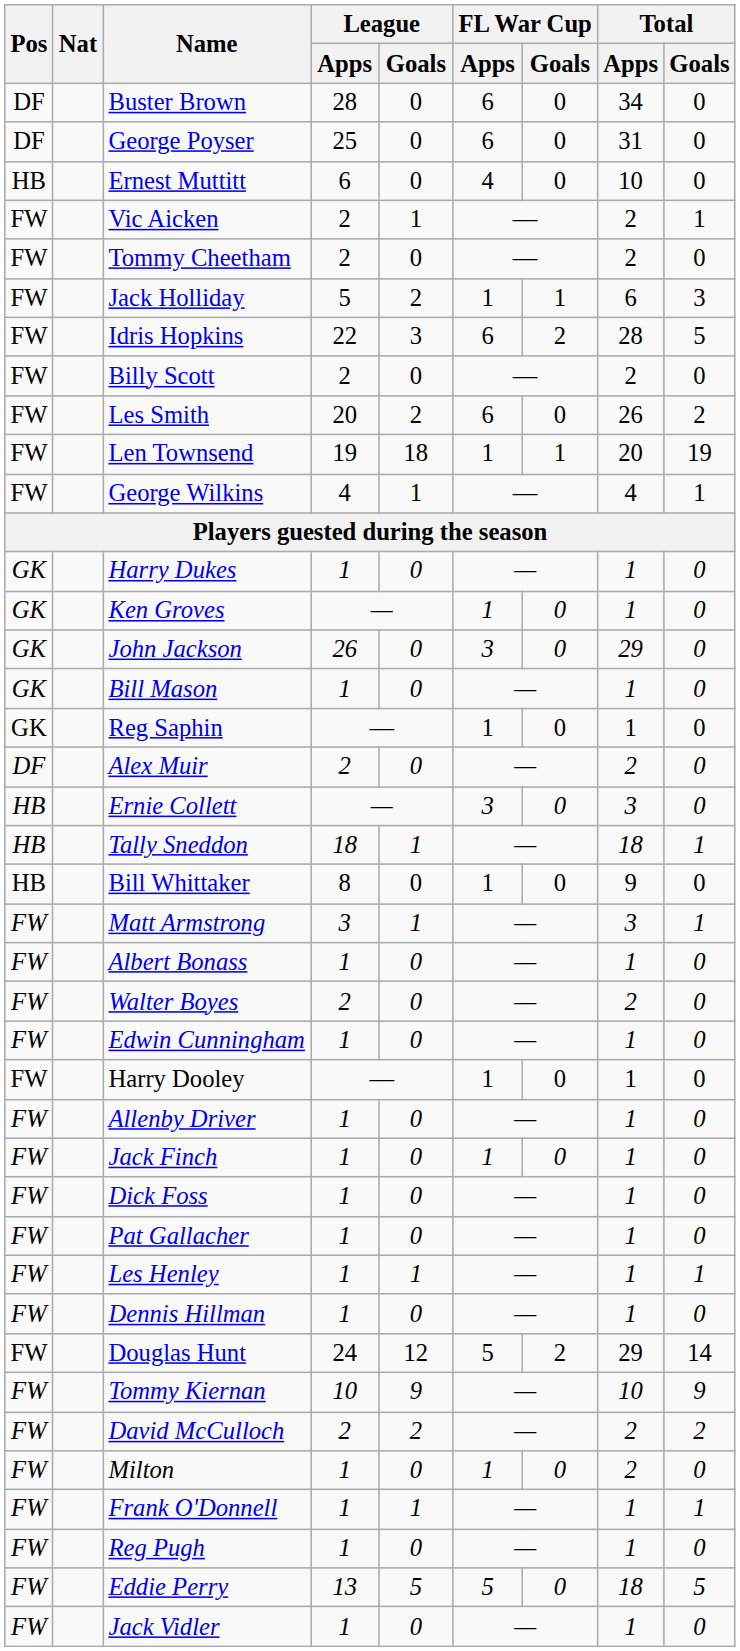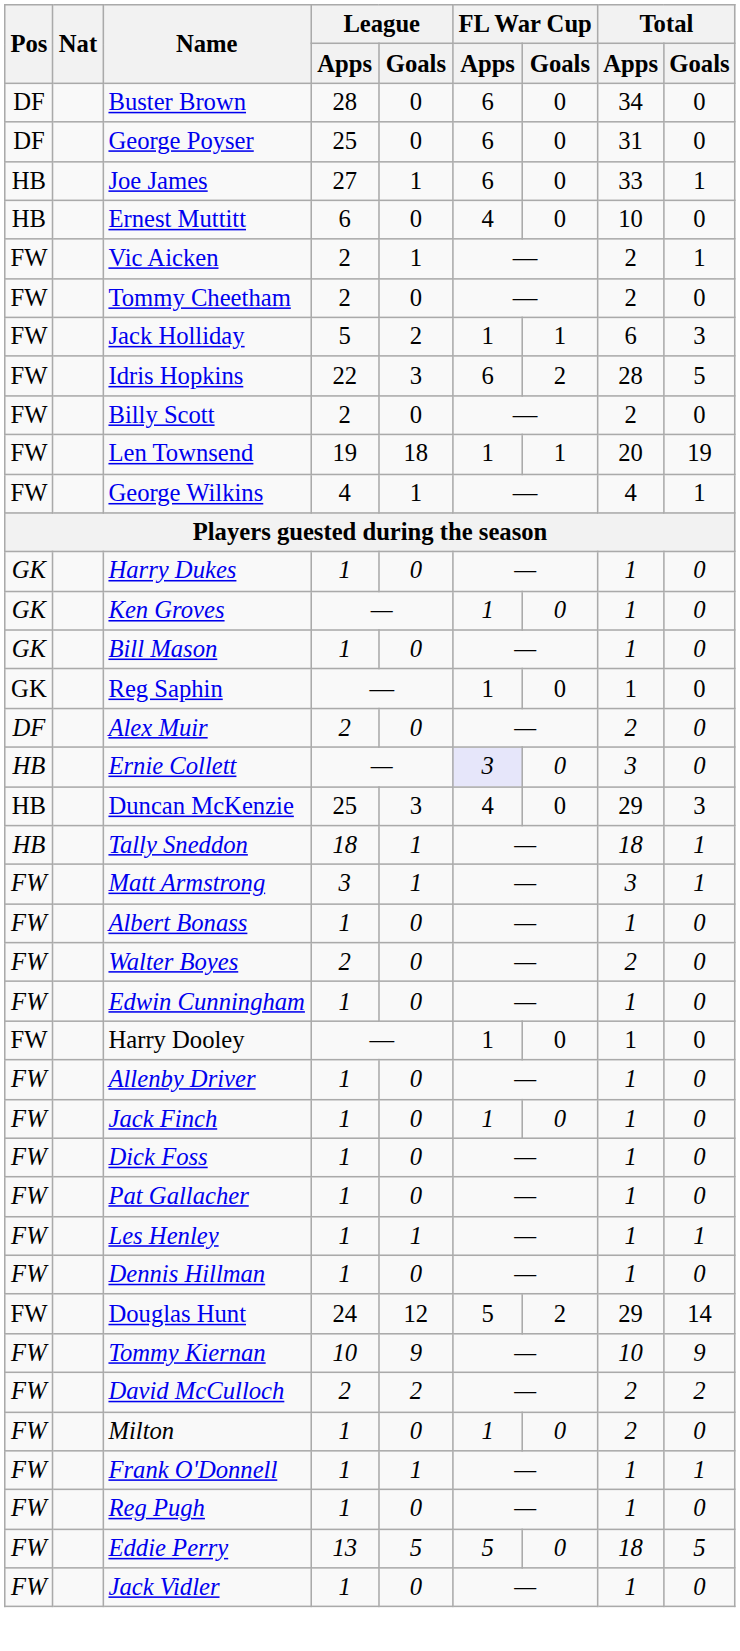+ row: HB | Joe James | 27 | 1 | 6 | 0 | 33 | 1
- row: FW | Les Smith | 20 | 2 | 6 | 0 | 26 | 2
- row: GK | John Jackson | 26 | 0 | 3 | 0 | 29 | 0
Ernie Collett | FL War Cup / Apps: no background -> lavender background
+ row: HB | Duncan McKenzie | 25 | 3 | 4 | 0 | 29 | 3
- row: HB | Bill Whittaker | 8 | 0 | 1 | 0 | 9 | 0
